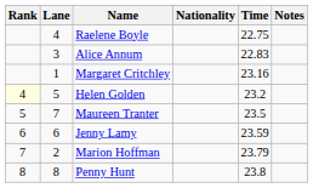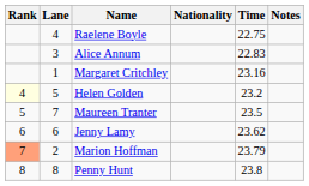Jenny Lamy | Time: 23.59 -> 23.62
Marion Hoffman | Rank: no background -> lightsalmon background
